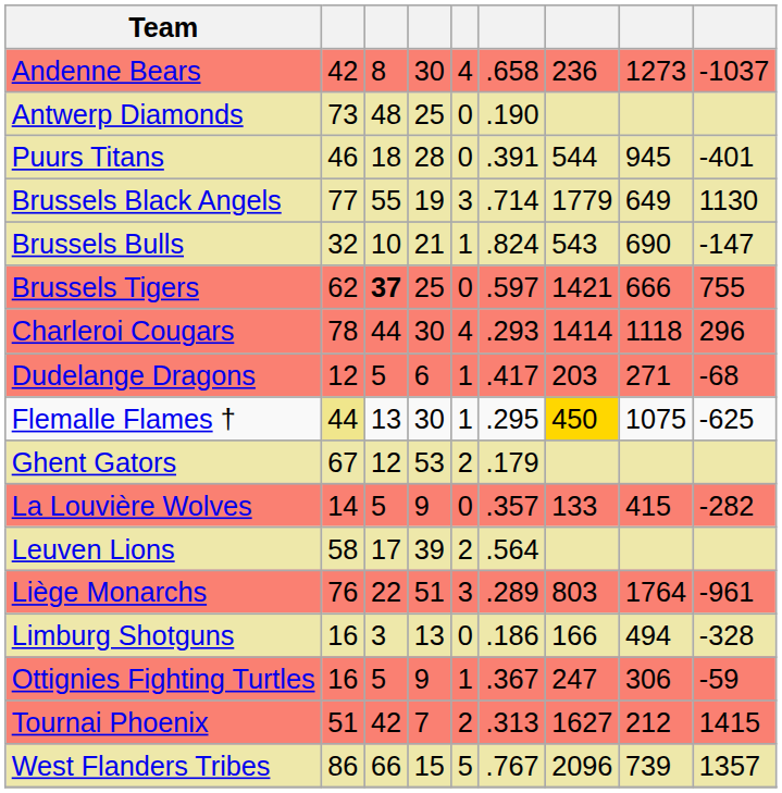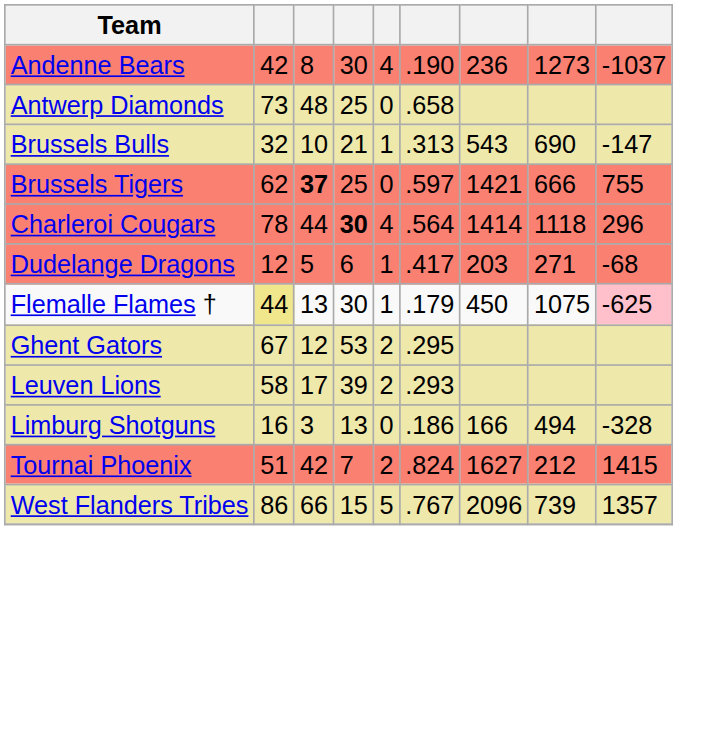Andenne Bears | column 6: .658 -> .190
Antwerp Diamonds | column 6: .190 -> .658
- row: Puurs Titans | 46 | 18 | 28 | 0 | .391 | 544 | 945 | -401
- row: Brussels Black Angels | 77 | 55 | 19 | 3 | .714 | 1779 | 649 | 1130
Brussels Bulls | column 6: .824 -> .313
Charleroi Cougars | column 4: normal -> bold
Charleroi Cougars | column 6: .293 -> .564
Flemalle Flames † | column 6: .295 -> .179
Flemalle Flames † | column 7: gold background -> no background
Flemalle Flames † | column 9: no background -> pink background
Ghent Gators | column 6: .179 -> .295
- row: La Louvière Wolves | 14 | 5 | 9 | 0 | .357 | 133 | 415 | -282
Leuven Lions | column 6: .564 -> .293
- row: Liège Monarchs | 76 | 22 | 51 | 3 | .289 | 803 | 1764 | -961
- row: Ottignies Fighting Turtles | 16 | 5 | 9 | 1 | .367 | 247 | 306 | -59
Tournai Phoenix | column 6: .313 -> .824
